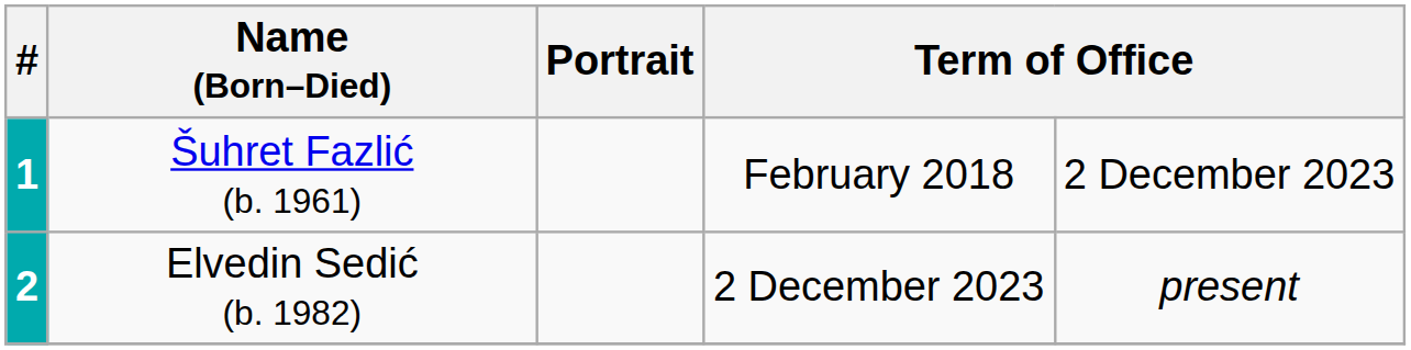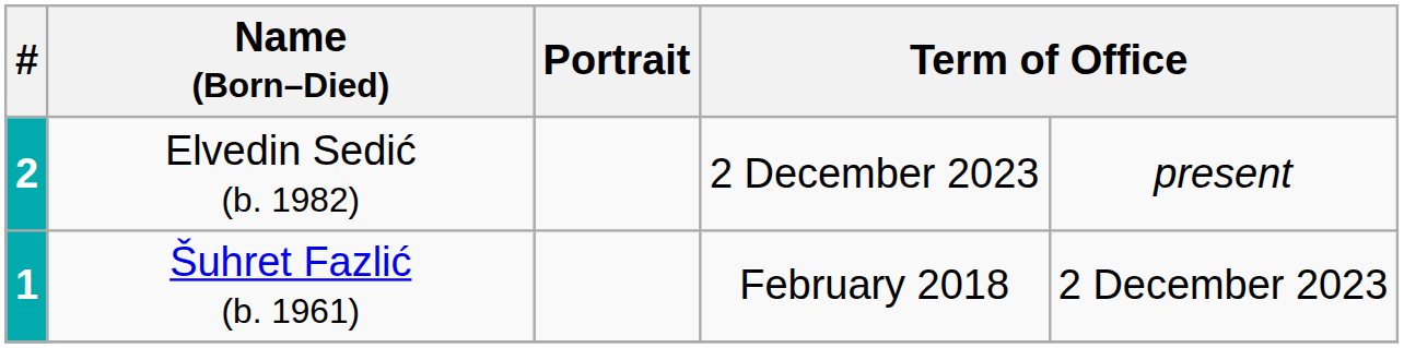rows swapped: 1 <-> 2
